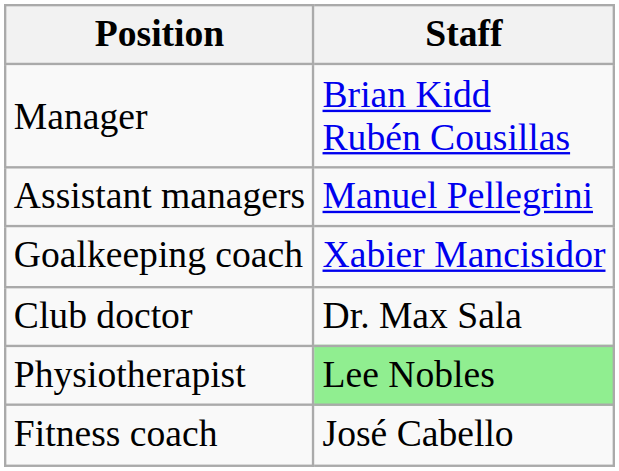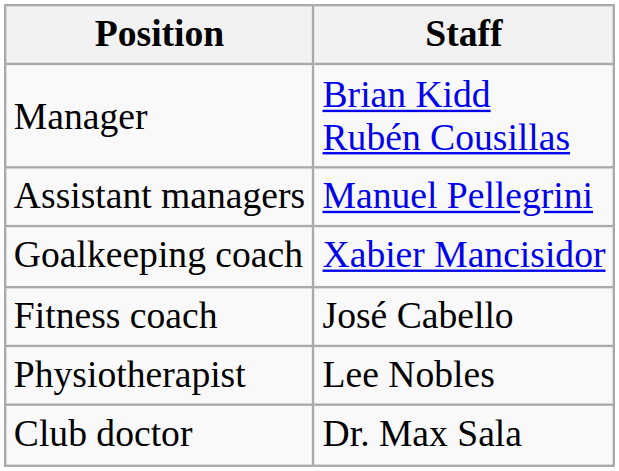rows swapped: Fitness coach <-> Club doctor
Physiotherapist | Staff: lightgreen background -> no background
